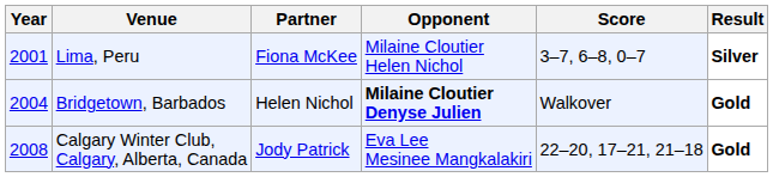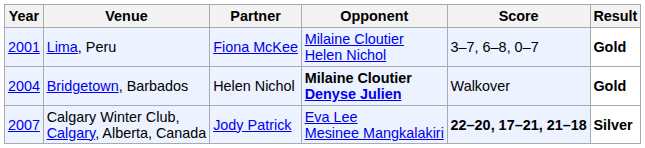Lima, Peru | Result: Silver -> Gold
Calgary Winter Club, Calgary, Alberta, Canada | Year: 2008 -> 2007
Calgary Winter Club, Calgary, Alberta, Canada | Score: normal -> bold
Calgary Winter Club, Calgary, Alberta, Canada | Result: Gold -> Silver
